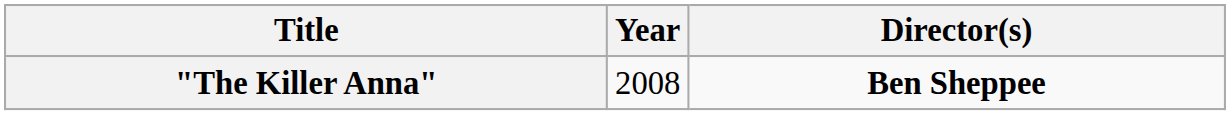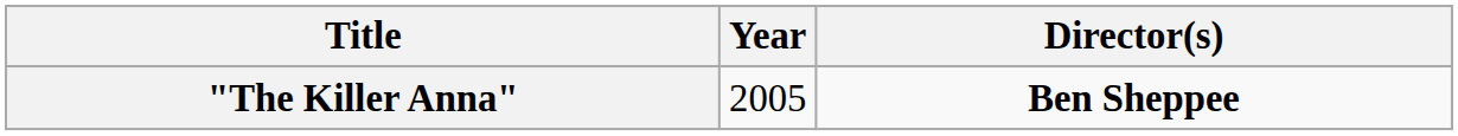"The Killer Anna" | Year: 2008 -> 2005
